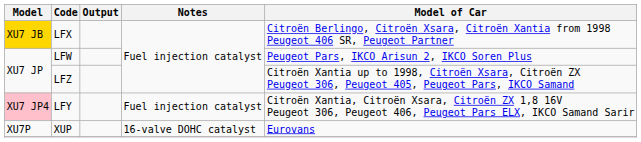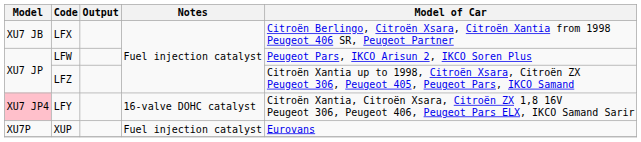LFX | Model: gold background -> no background
LFY | Notes: Fuel injection catalyst -> 16-valve DOHC catalyst
XUP | Notes: 16-valve DOHC catalyst -> Fuel injection catalyst
